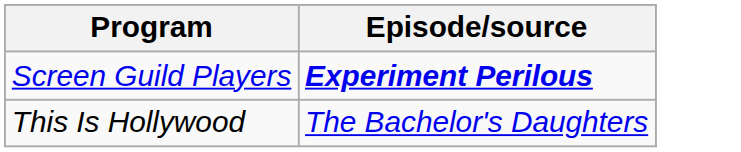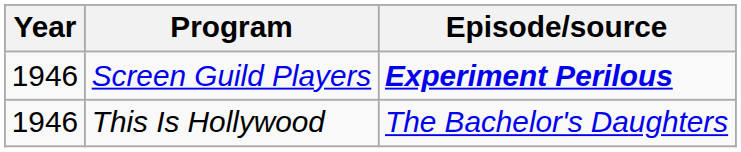+ column: Year | 1946 | 1946
